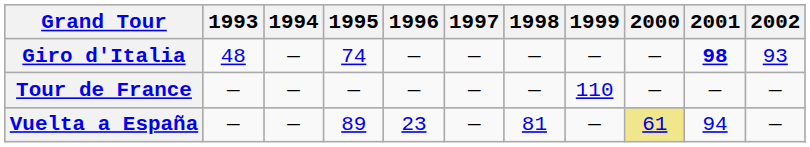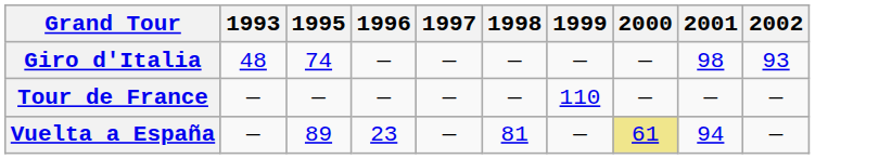- column: 1994 | — | — | —
Giro d'Italia | 2001: bold -> normal
